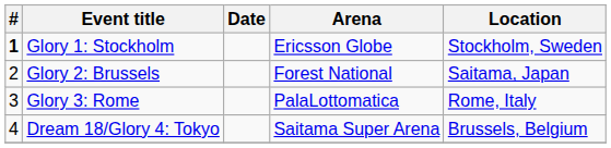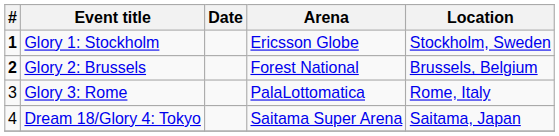Glory 2: Brussels | #: normal -> bold
Glory 2: Brussels | Location: Saitama, Japan -> Brussels, Belgium
Dream 18/Glory 4: Tokyo | Location: Brussels, Belgium -> Saitama, Japan
